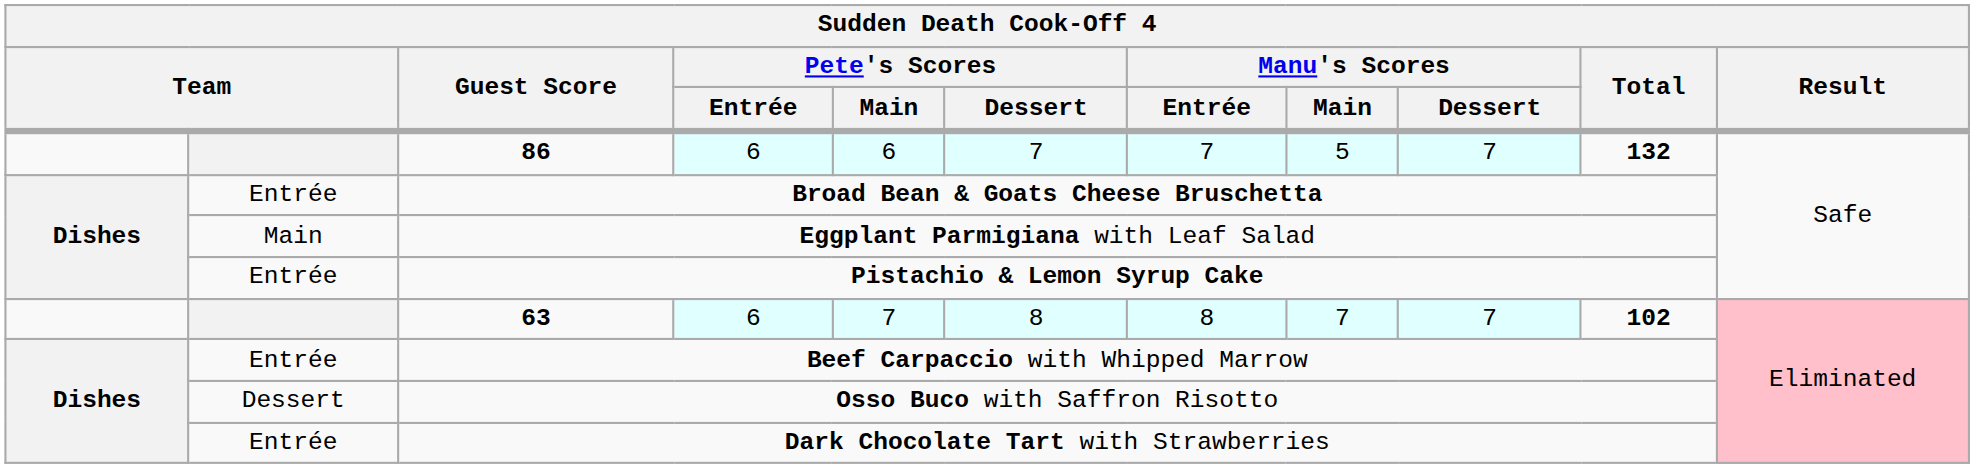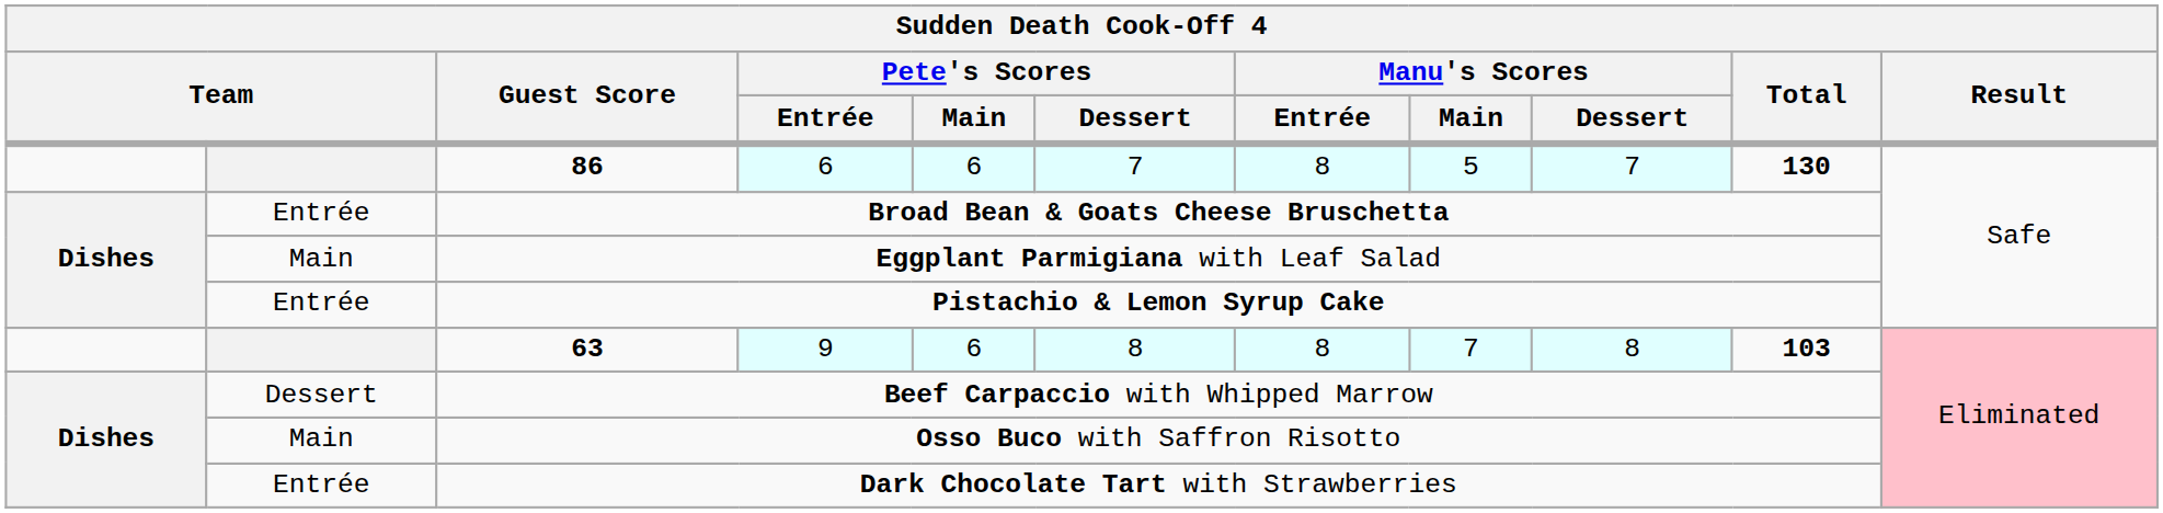86 | Manu's Scores / Entrée: 7 -> 8
86 | Total: 132 -> 130
63 | Pete's Scores / Entrée: 6 -> 9
63 | Pete's Scores / Main: 7 -> 6
63 | Manu's Scores / Dessert: 7 -> 8
63 | Total: 102 -> 103
Beef Carpaccio with Whipped Marrow | column 2: Entrée -> Dessert
Osso Buco with Saffron Risotto | column 2: Dessert -> Main
